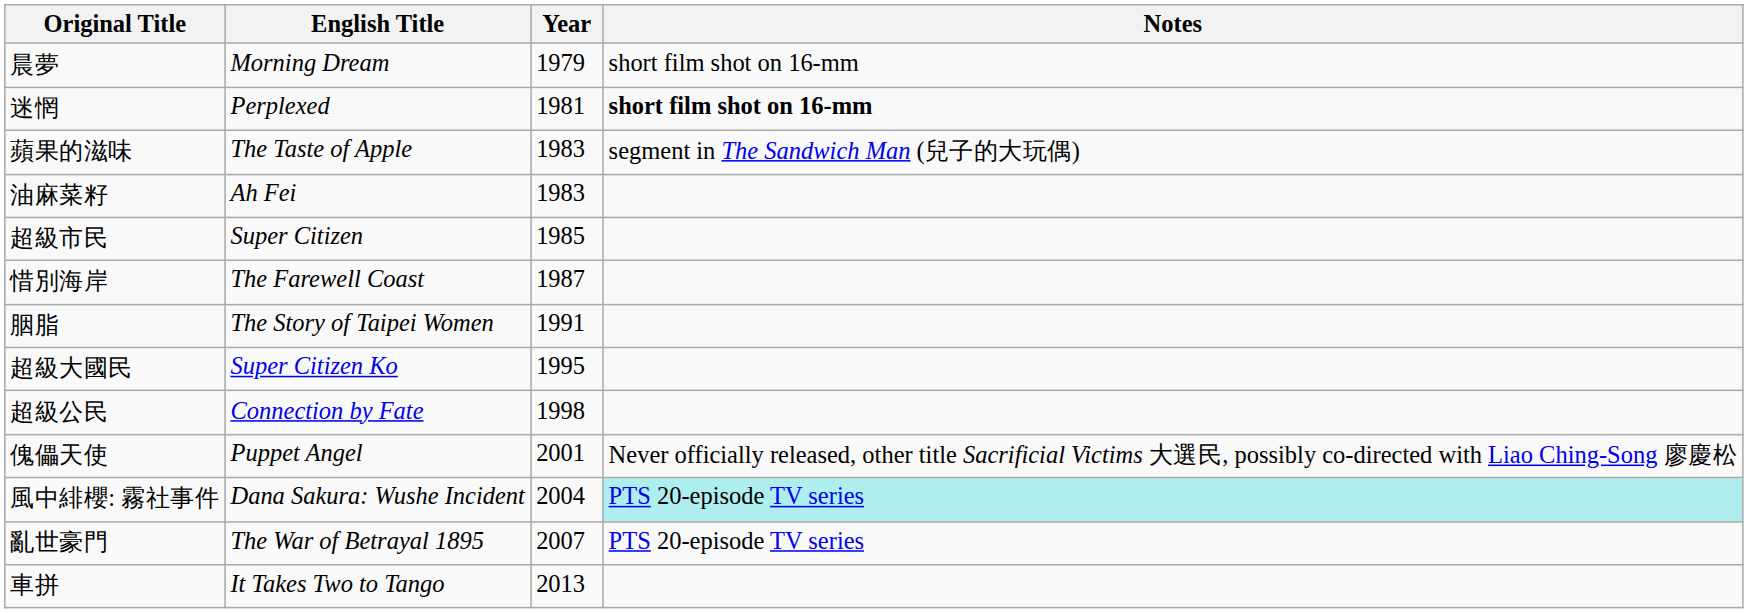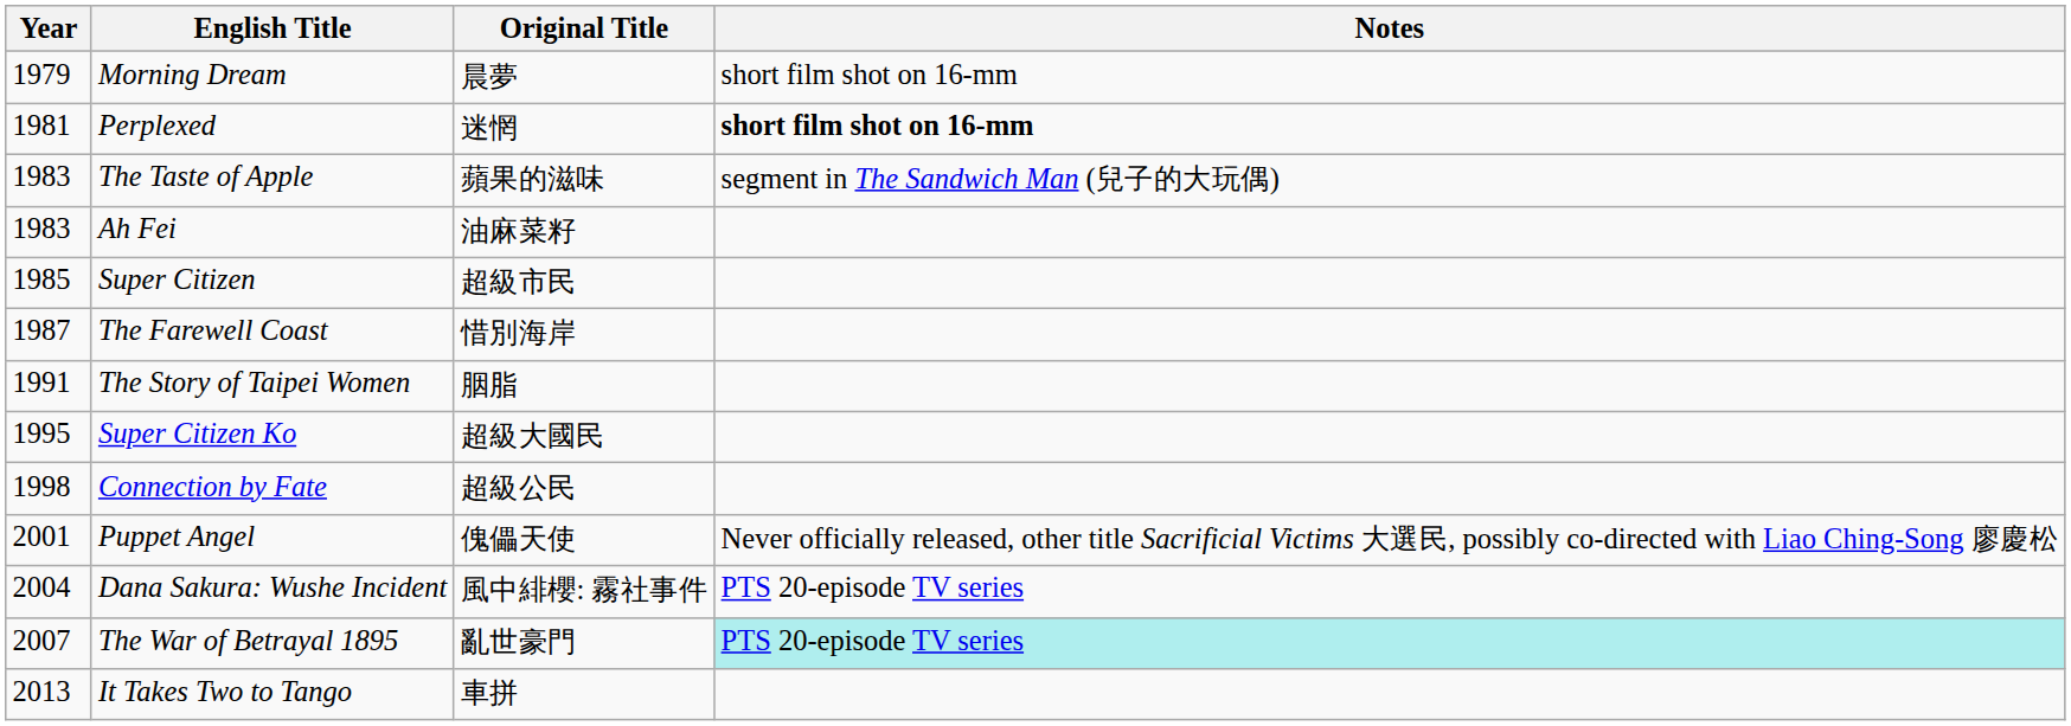columns swapped: Year <-> Original Title
Dana Sakura: Wushe Incident | Notes: paleturquoise background -> no background
The War of Betrayal 1895 | Notes: no background -> paleturquoise background
